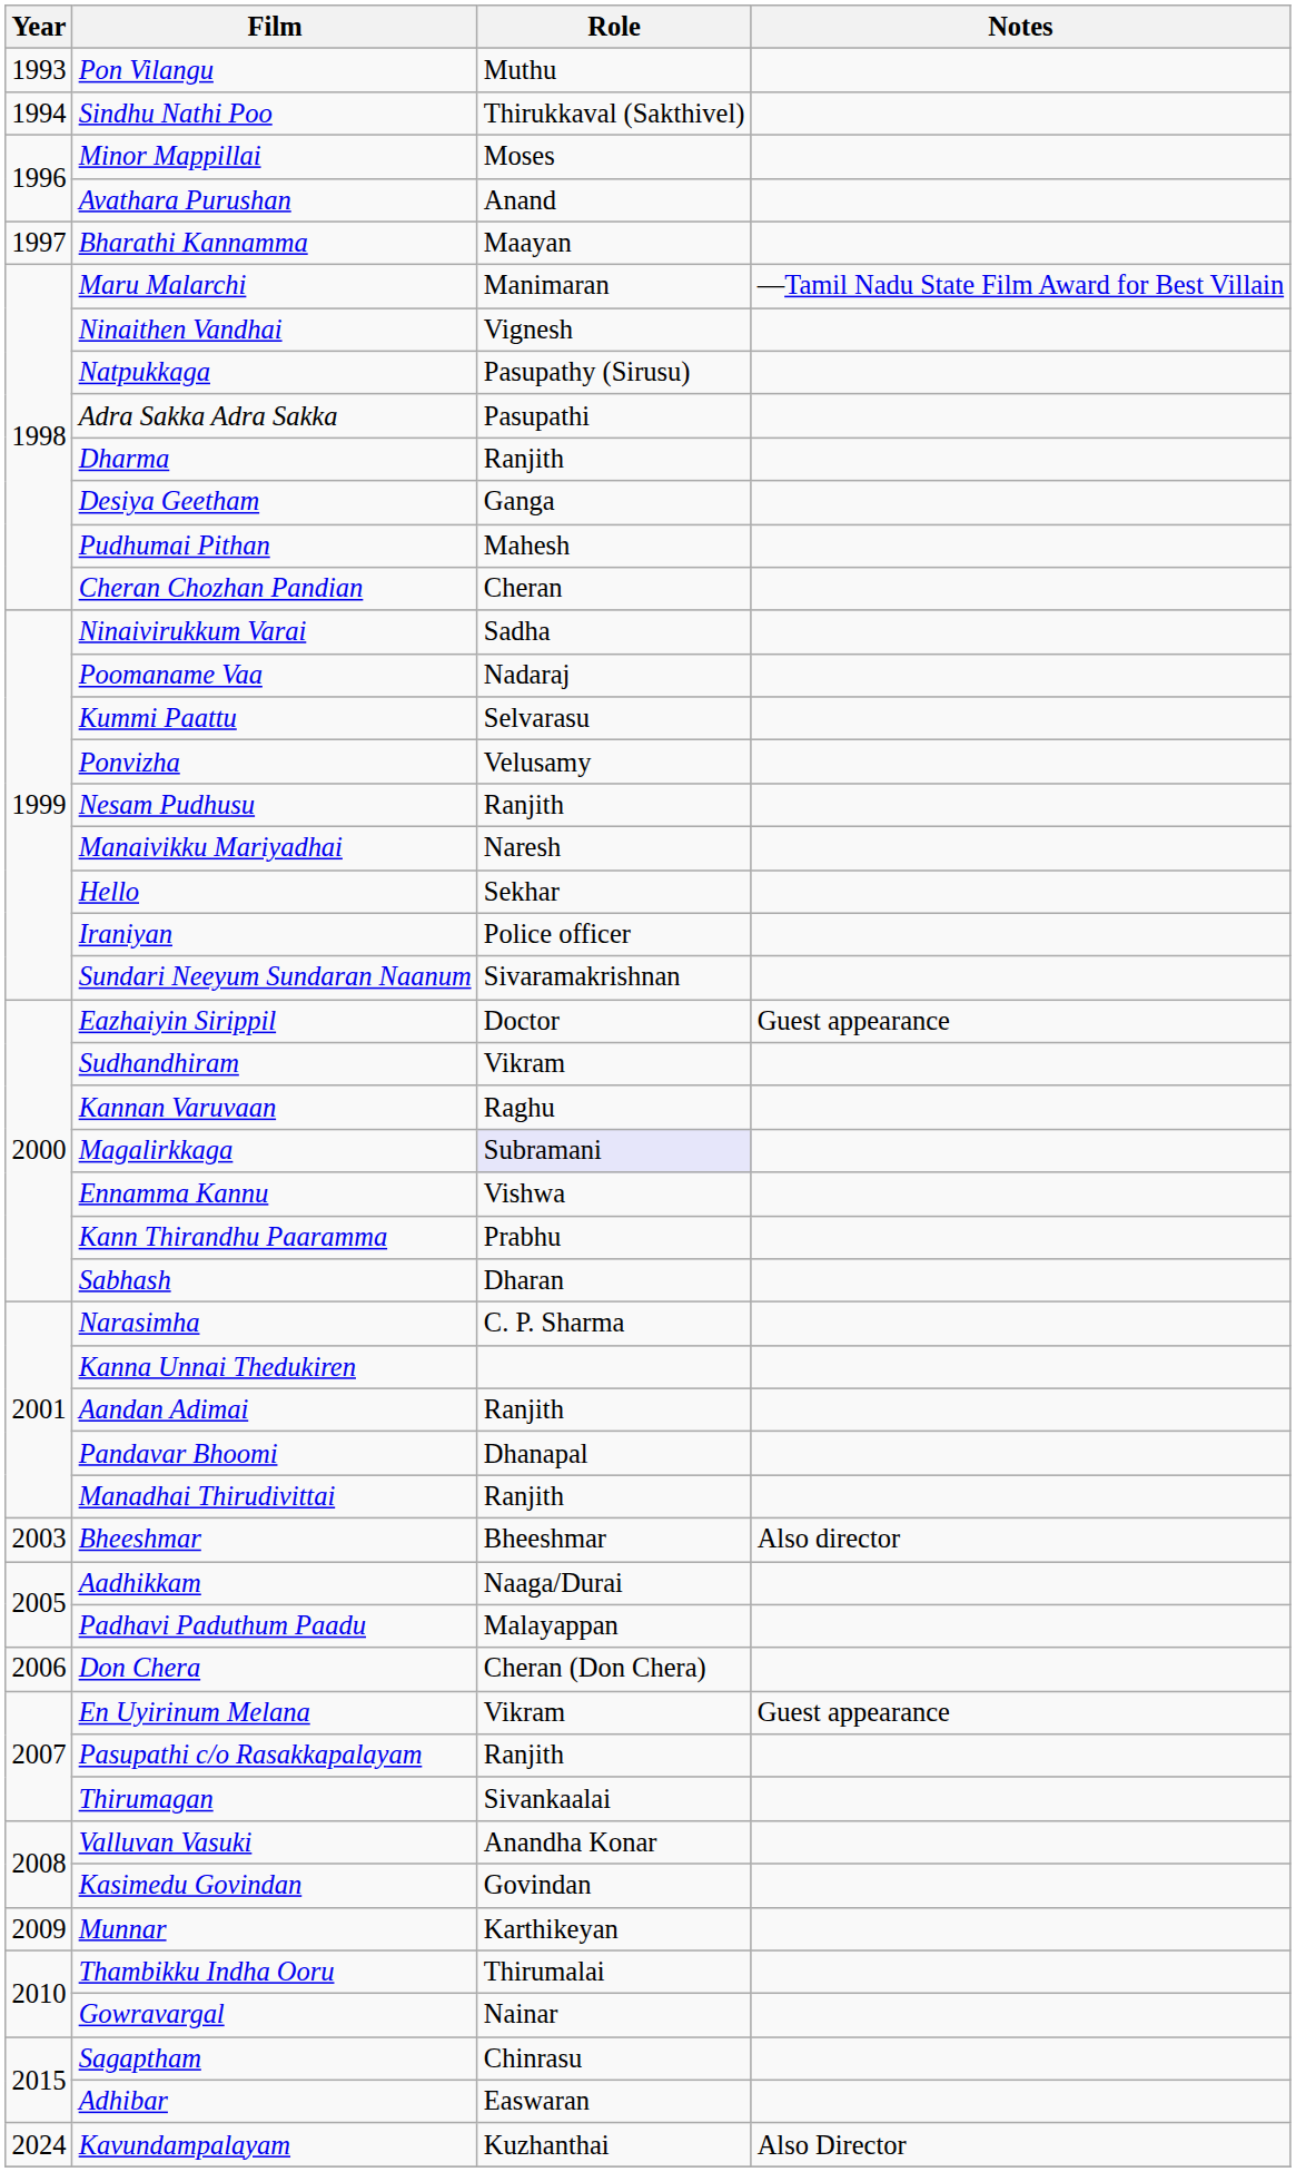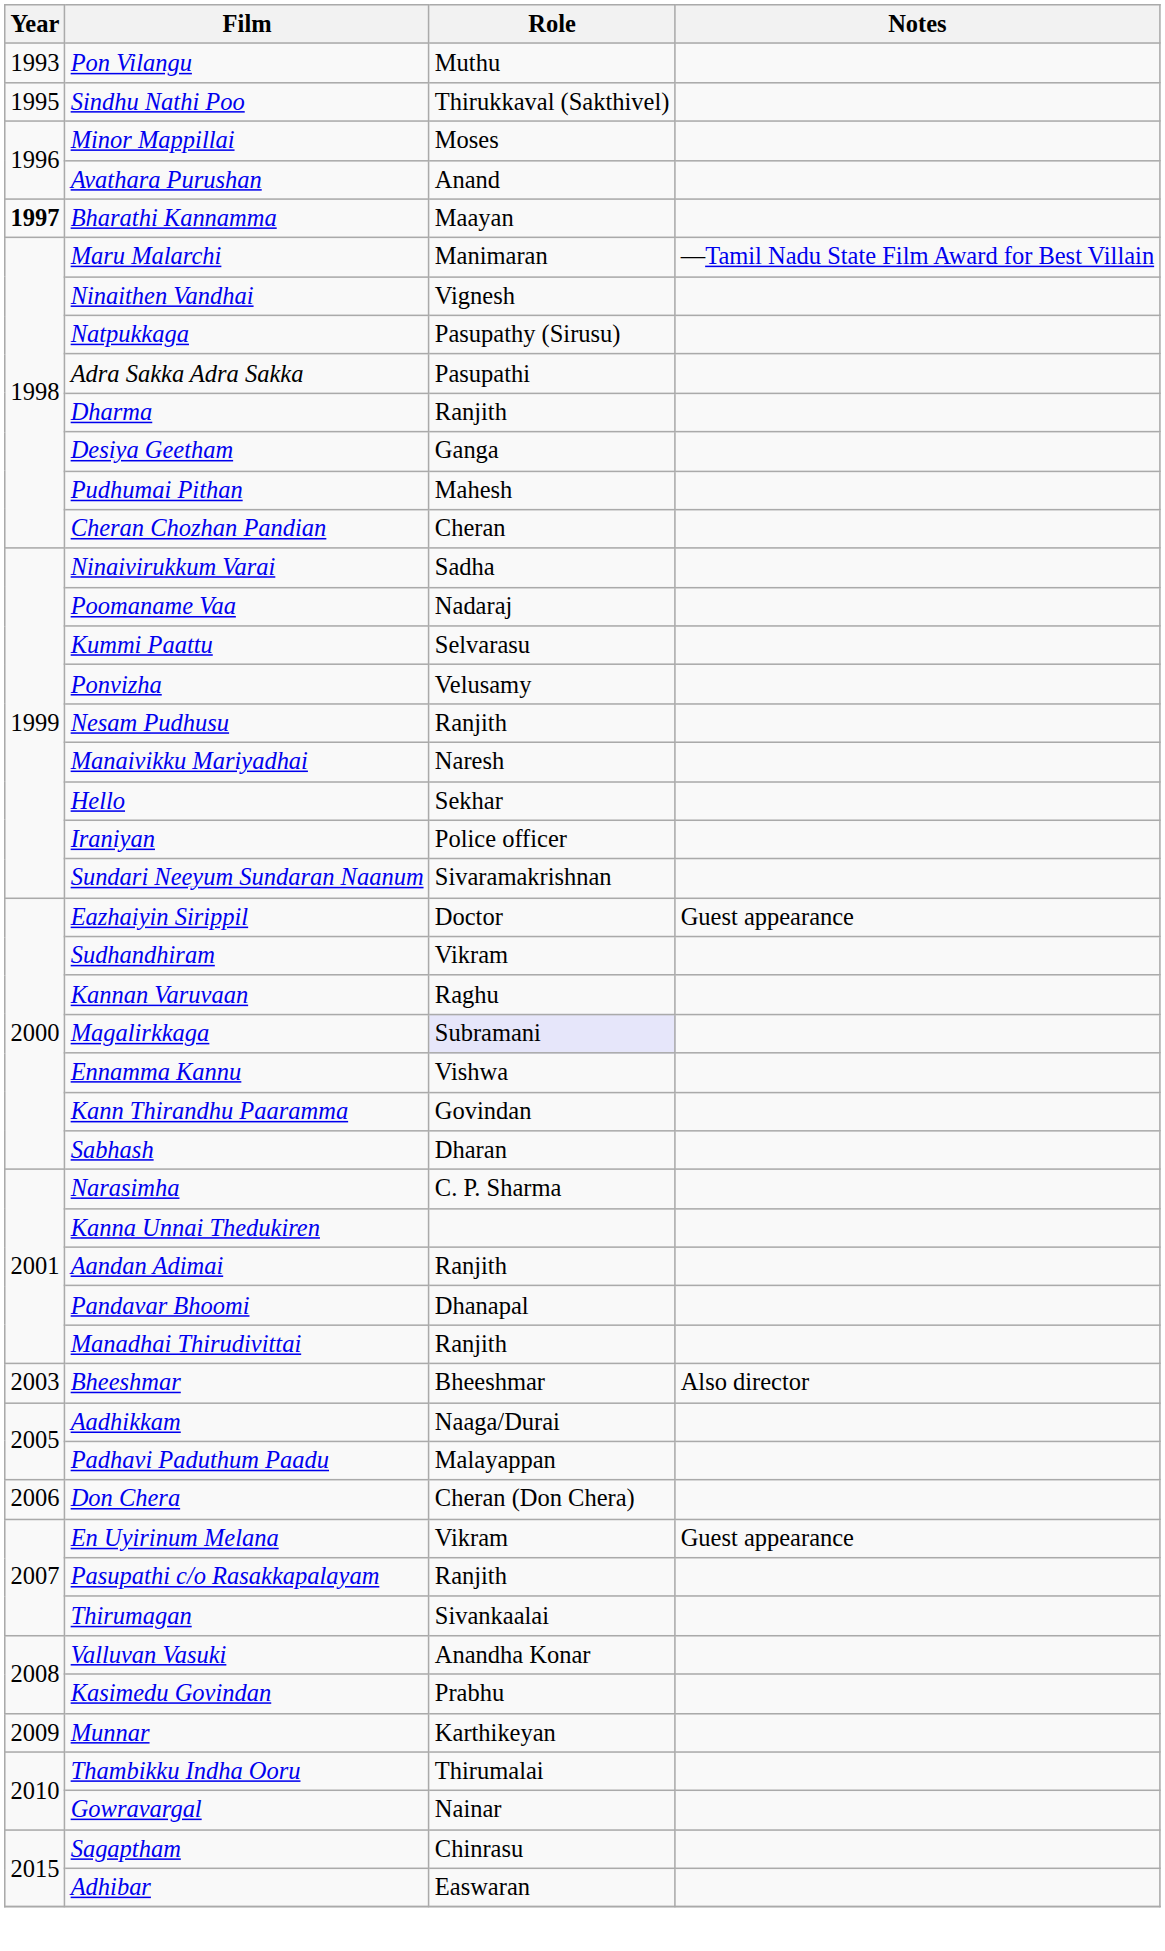Sindhu Nathi Poo | Year: 1994 -> 1995
Bharathi Kannamma | Year: normal -> bold
Kann Thirandhu Paaramma | Role: Prabhu -> Govindan
Kasimedu Govindan | Role: Govindan -> Prabhu
- row: 2024 | Kavundampalayam | Kuzhanthai | Also Director
